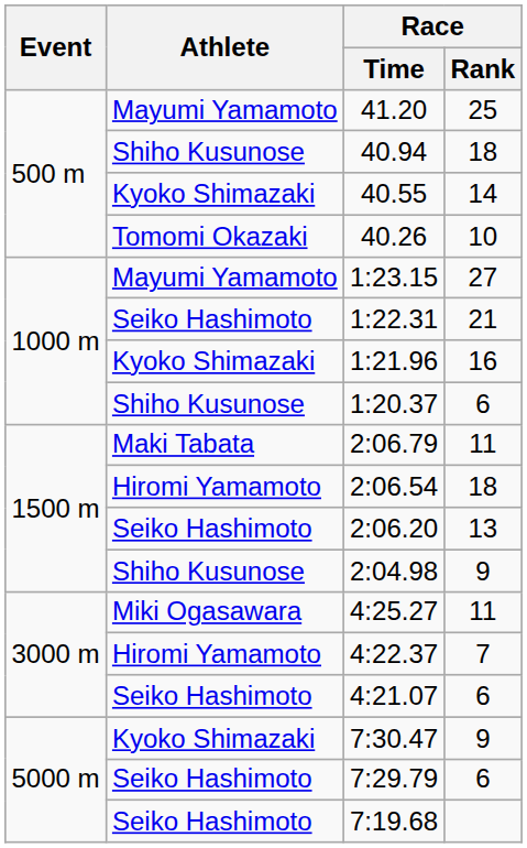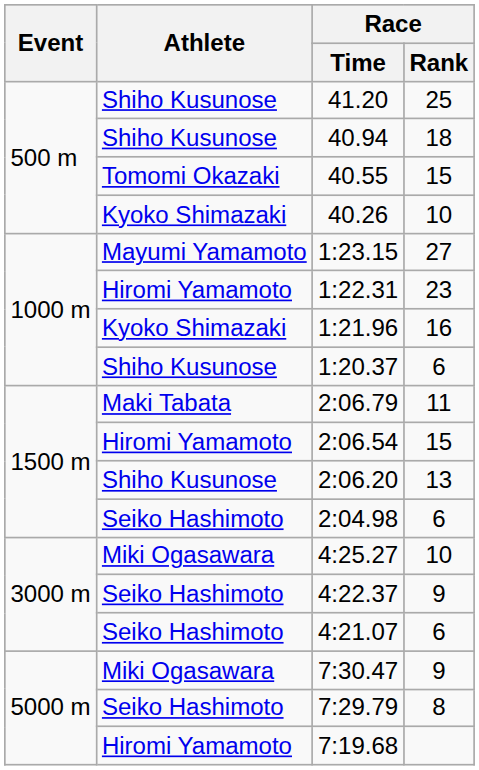41.20 | Athlete: Mayumi Yamamoto -> Shiho Kusunose
40.55 | Athlete: Kyoko Shimazaki -> Tomomi Okazaki
40.55 | Race / Rank: 14 -> 15
40.26 | Athlete: Tomomi Okazaki -> Kyoko Shimazaki
1:22.31 | Athlete: Seiko Hashimoto -> Hiromi Yamamoto
1:22.31 | Race / Rank: 21 -> 23
2:06.54 | Race / Rank: 18 -> 15
2:06.20 | Athlete: Seiko Hashimoto -> Shiho Kusunose
2:04.98 | Athlete: Shiho Kusunose -> Seiko Hashimoto
2:04.98 | Race / Rank: 9 -> 6
4:25.27 | Race / Rank: 11 -> 10
4:22.37 | Athlete: Hiromi Yamamoto -> Seiko Hashimoto
4:22.37 | Race / Rank: 7 -> 9
7:30.47 | Athlete: Kyoko Shimazaki -> Miki Ogasawara
7:29.79 | Race / Rank: 6 -> 8
7:19.68 | Athlete: Seiko Hashimoto -> Hiromi Yamamoto
